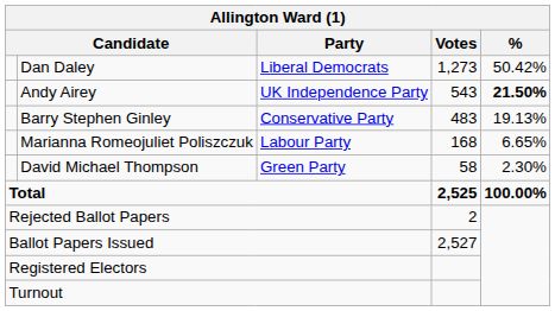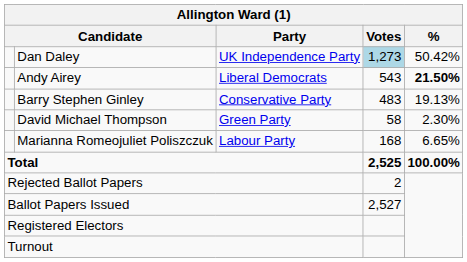Dan Daley | Party: Liberal Democrats -> UK Independence Party
Dan Daley | Votes: no background -> lightblue background
Andy Airey | Party: UK Independence Party -> Liberal Democrats
rows swapped: Marianna Romeojuliet Poliszczuk <-> David Michael Thompson
